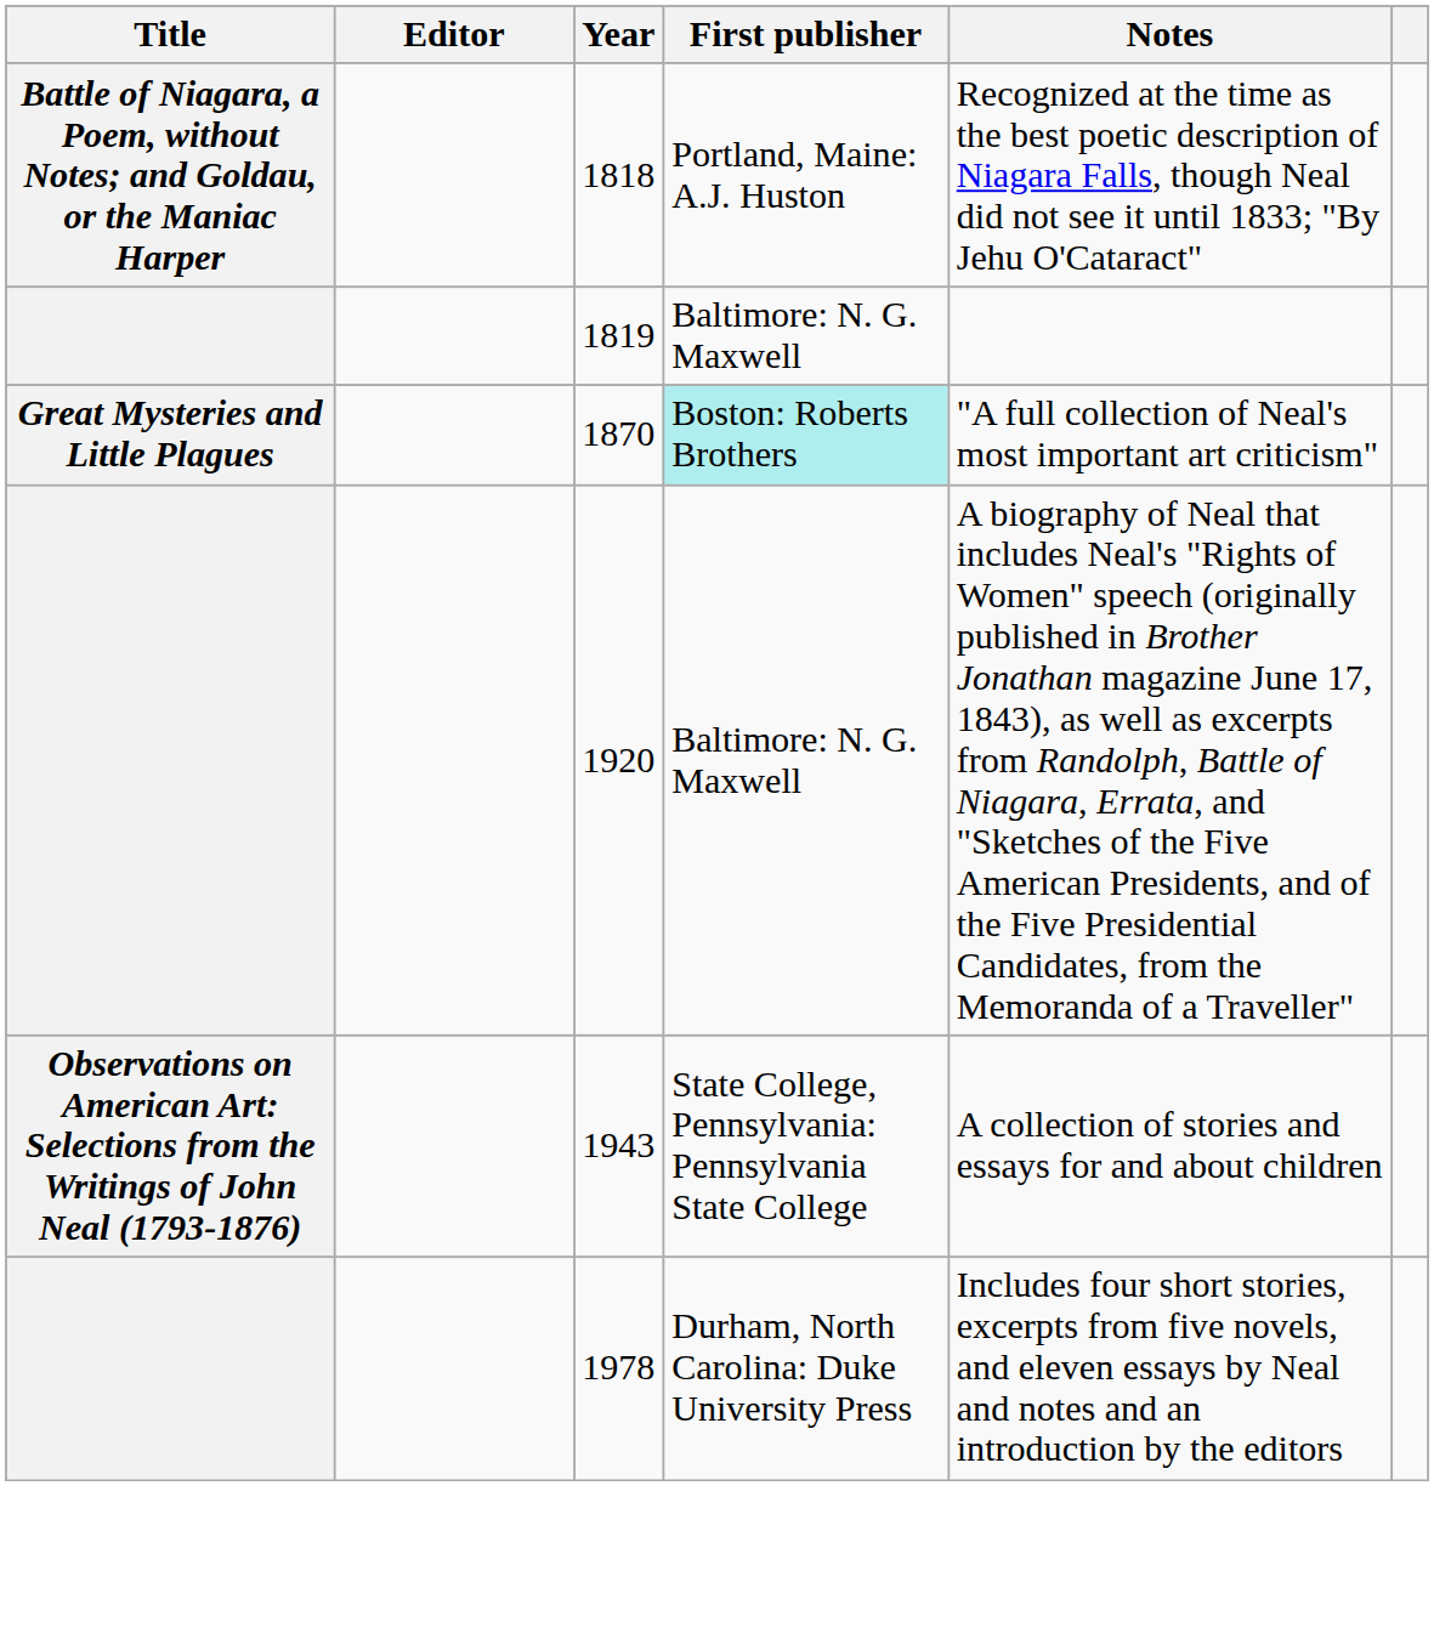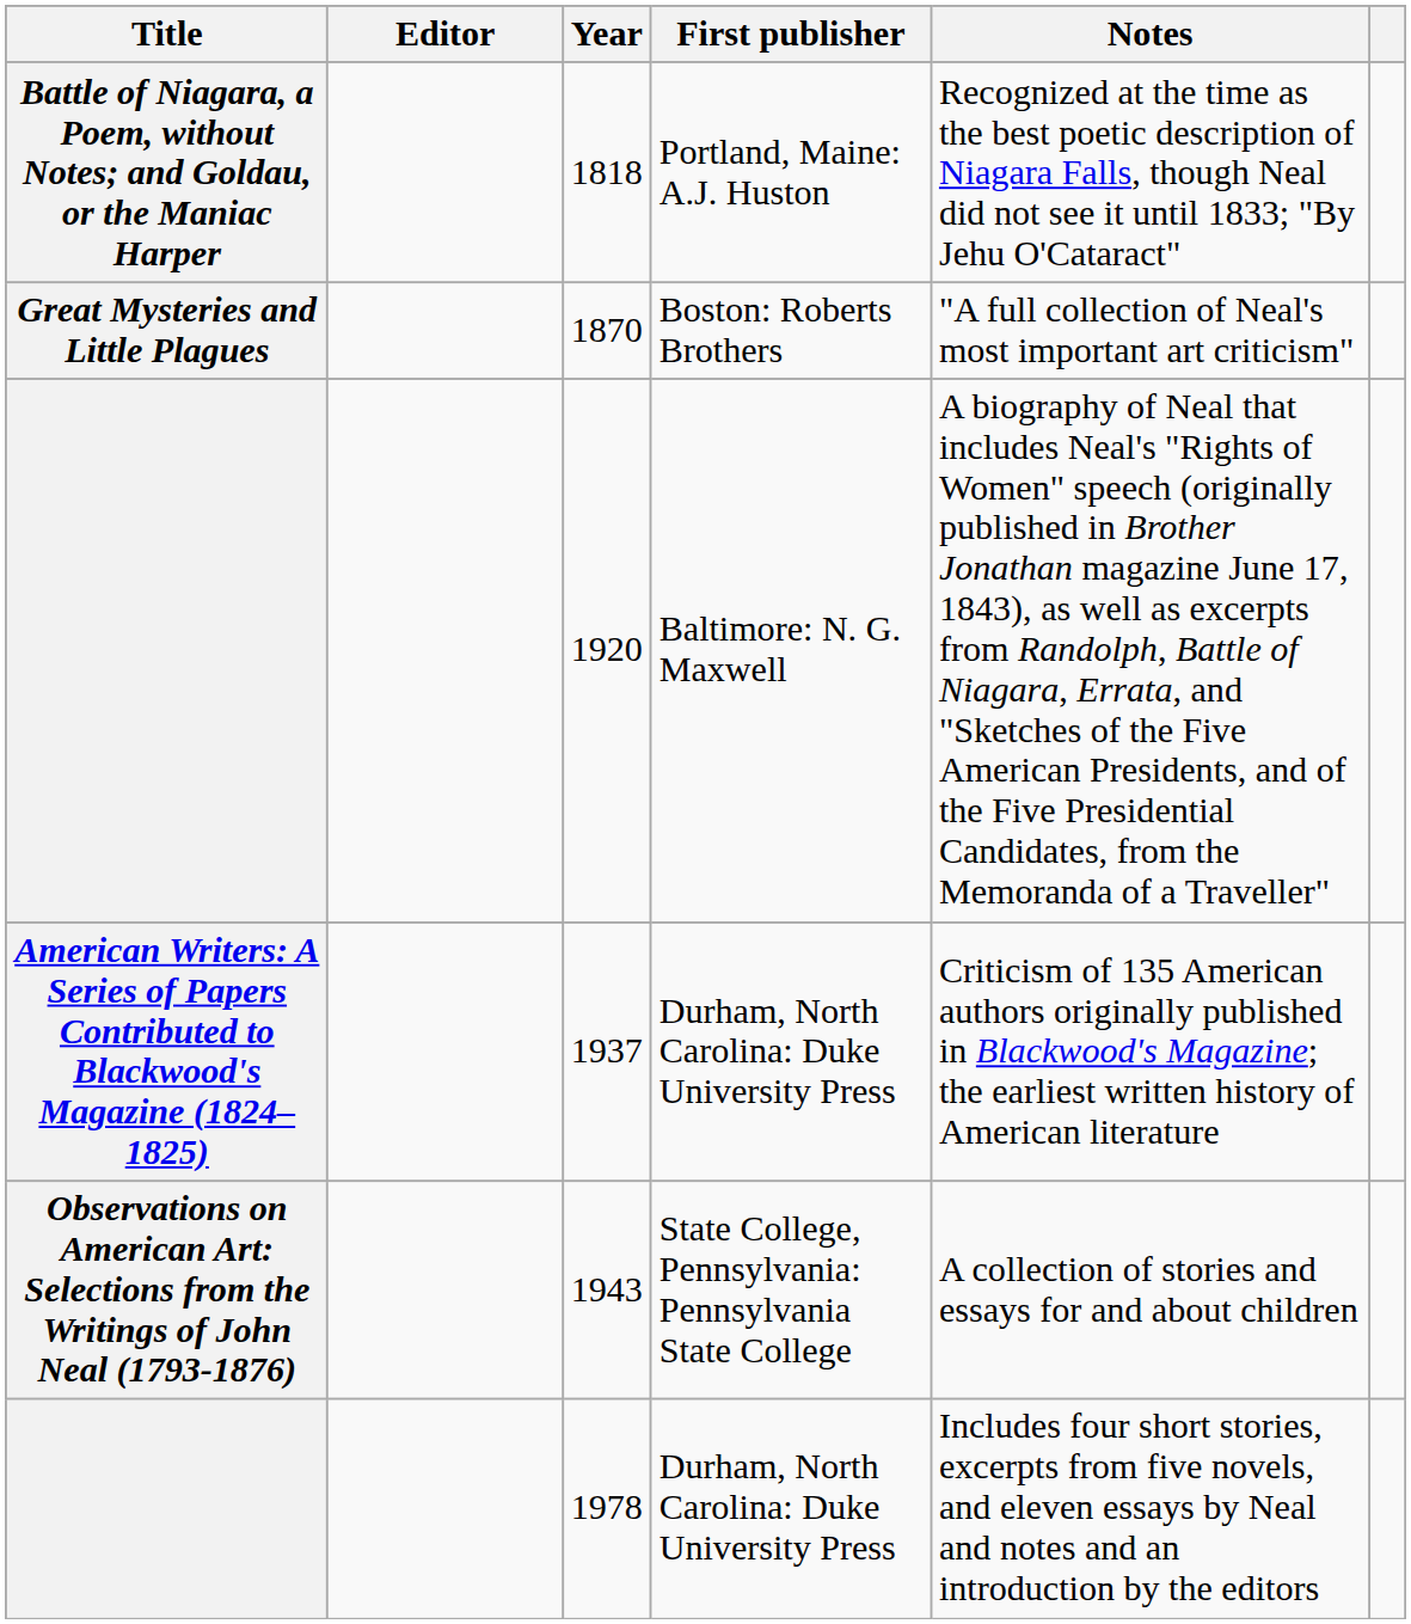- row: 1819 | Baltimore: N. G. Maxwell
1870 | First publisher: paleturquoise background -> no background
+ row: American Writers: A Series of Papers Contributed to Blackwood's Magazine (1824–1825) | 1937 | Durham, North Carolina: Duke University Press | Criticism of 135 American authors originally published in Blackwood's Magazine; the earliest written history of American literature
